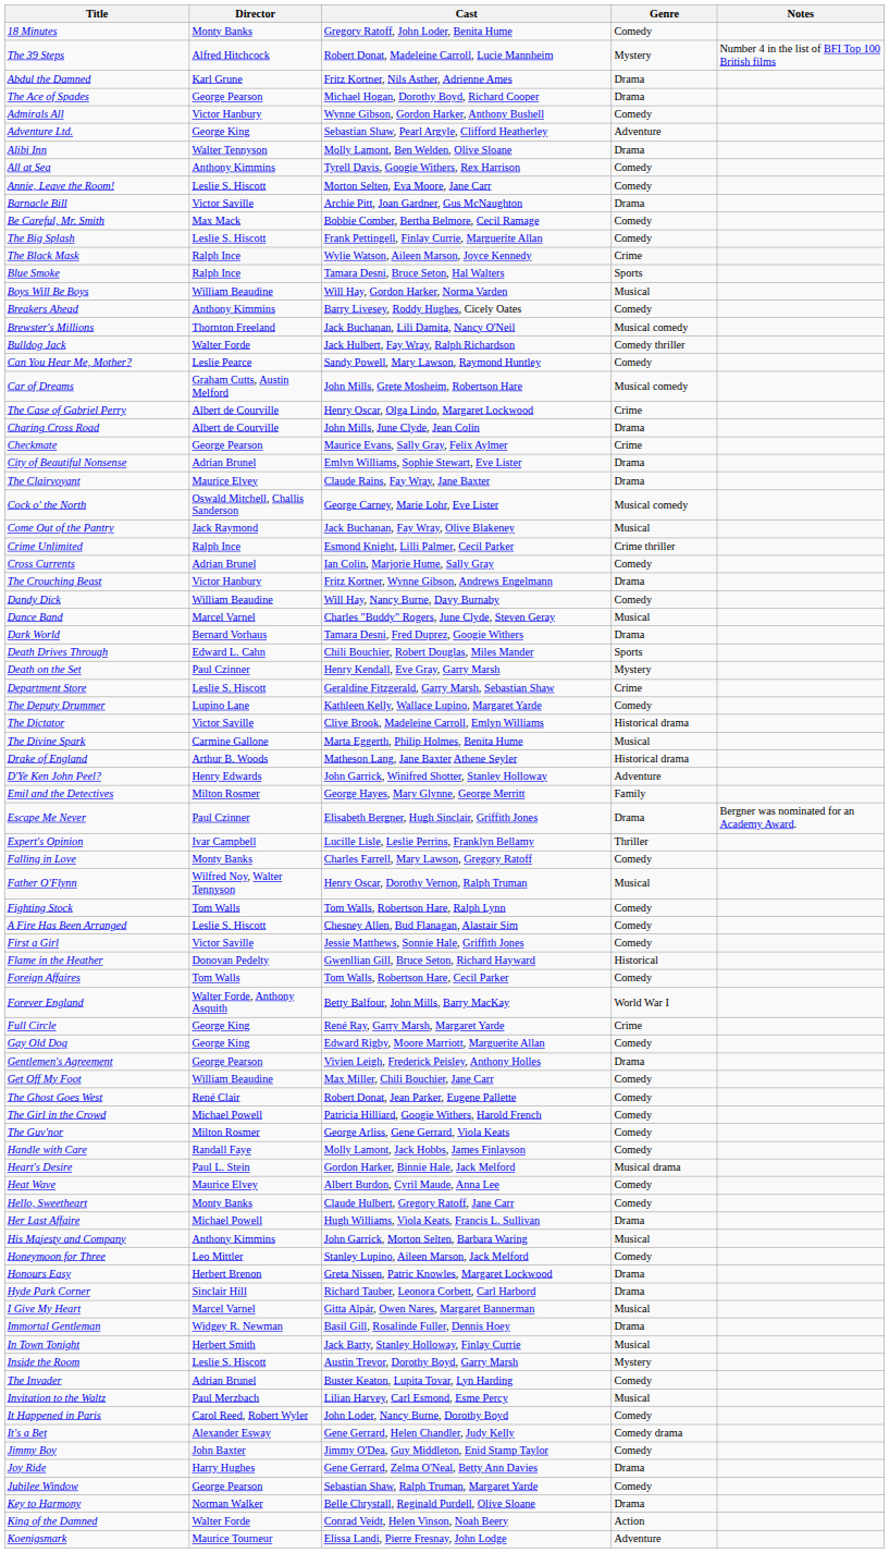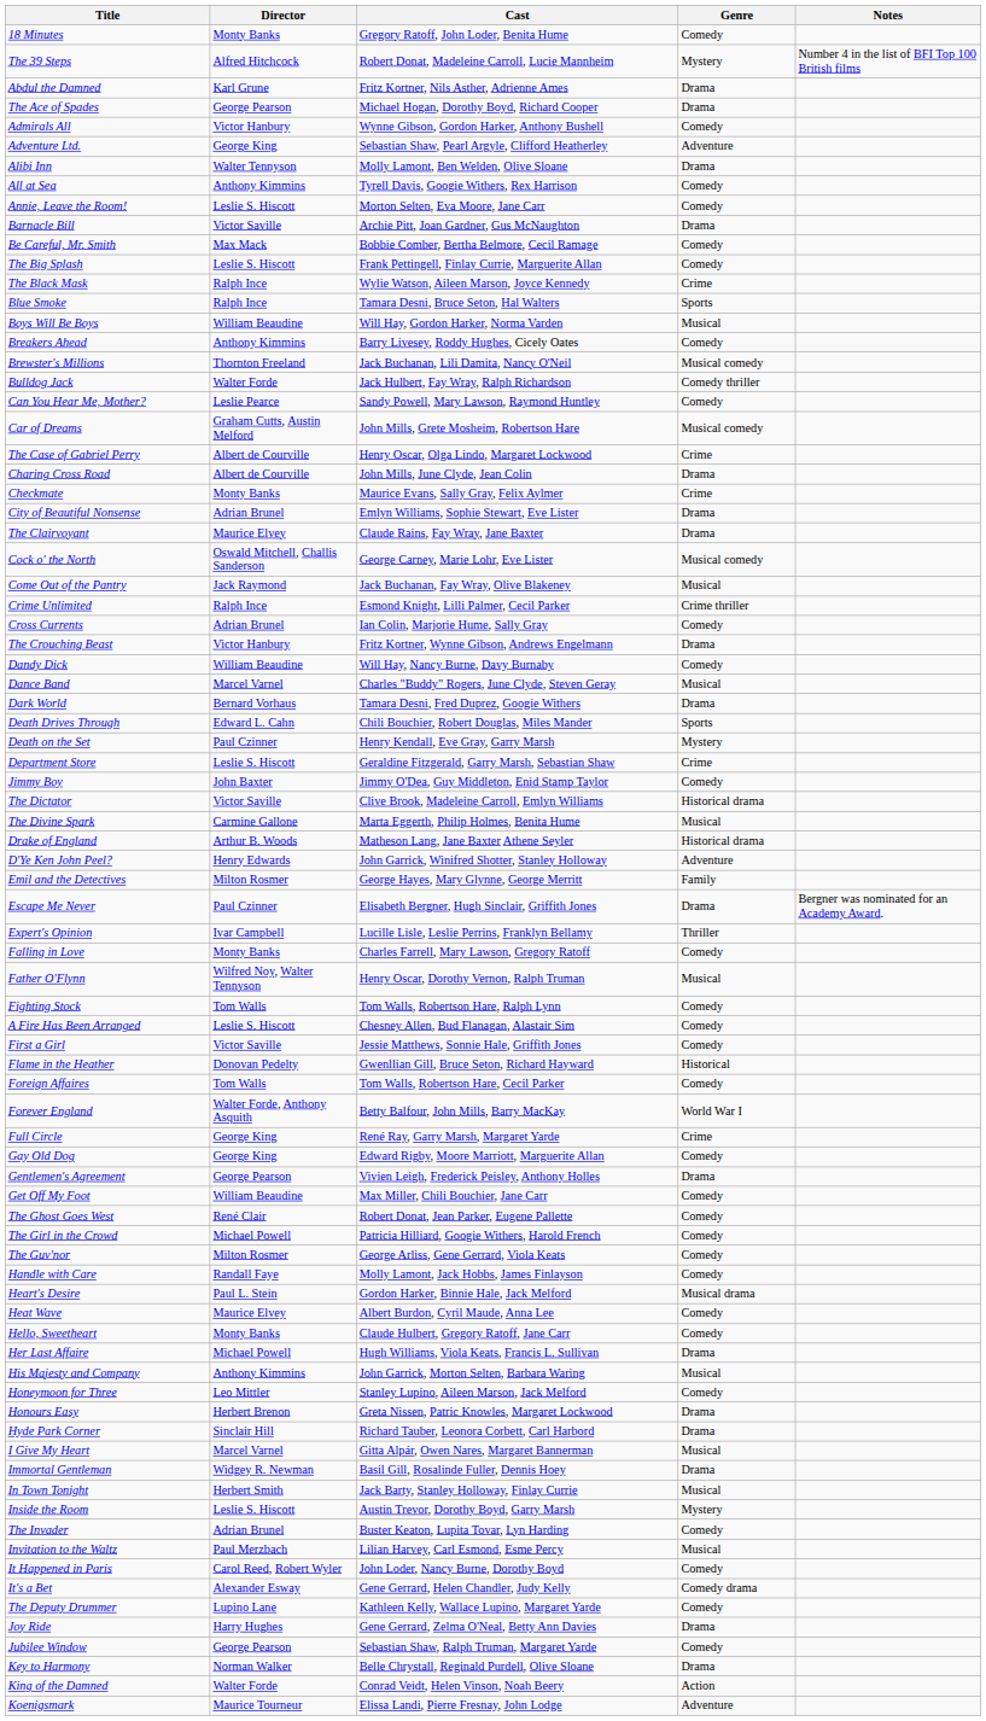Checkmate | Director: George Pearson -> Monty Banks
rows swapped: The Deputy Drummer <-> Jimmy Boy
